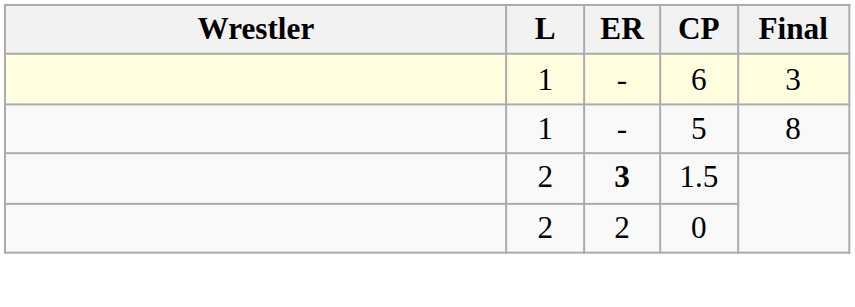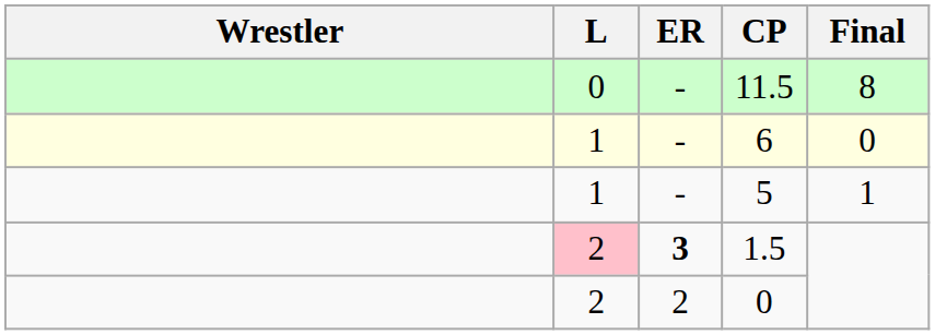+ row: 0 | - | 11.5 | 8
6 | Final: 3 -> 0
5 | Final: 8 -> 1
1.5 | L: no background -> pink background
